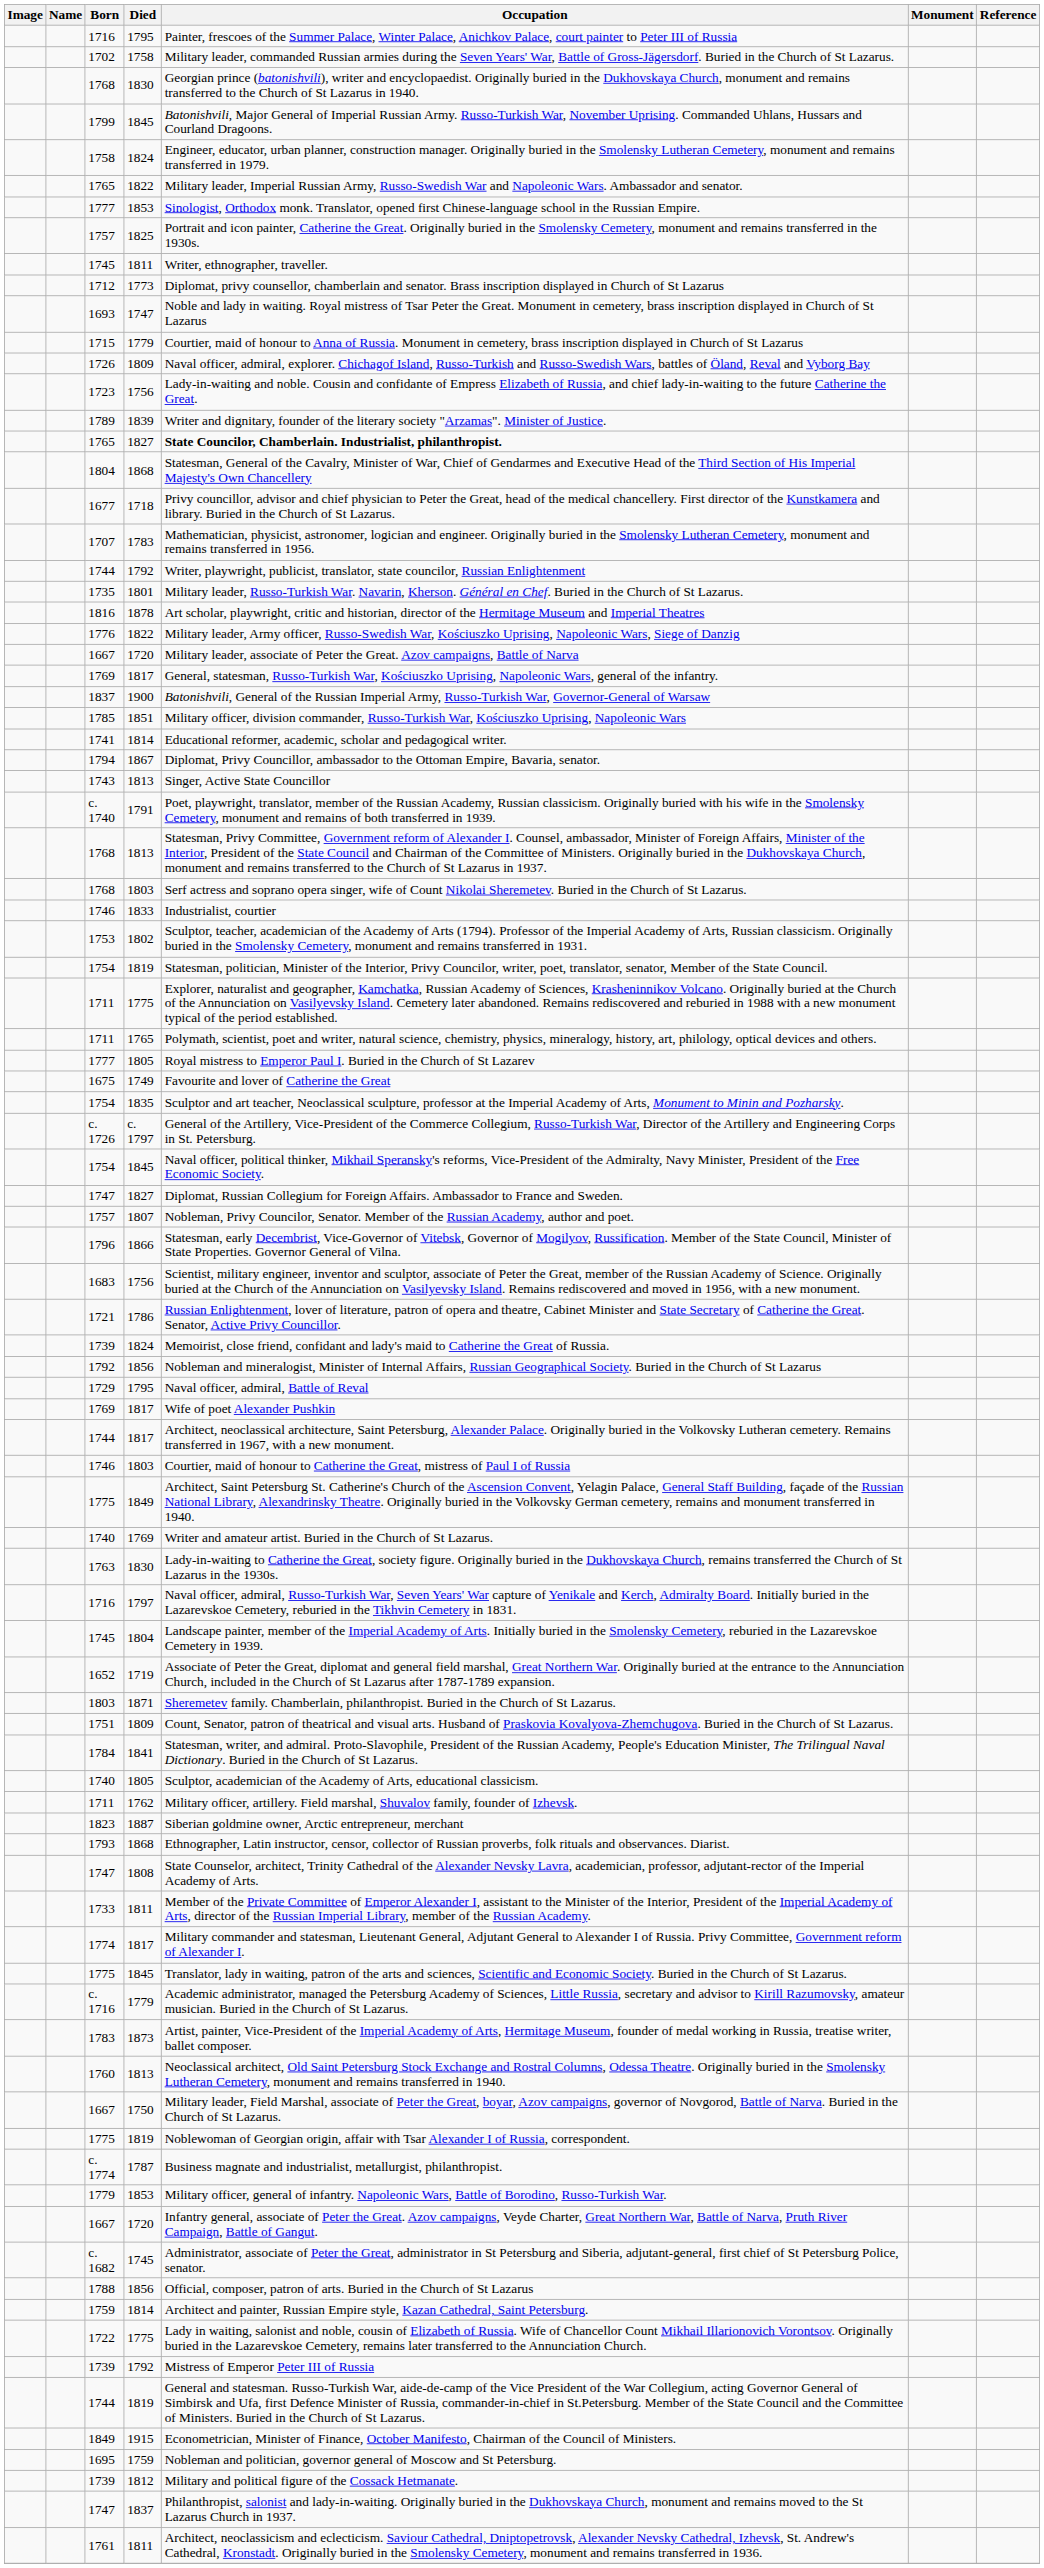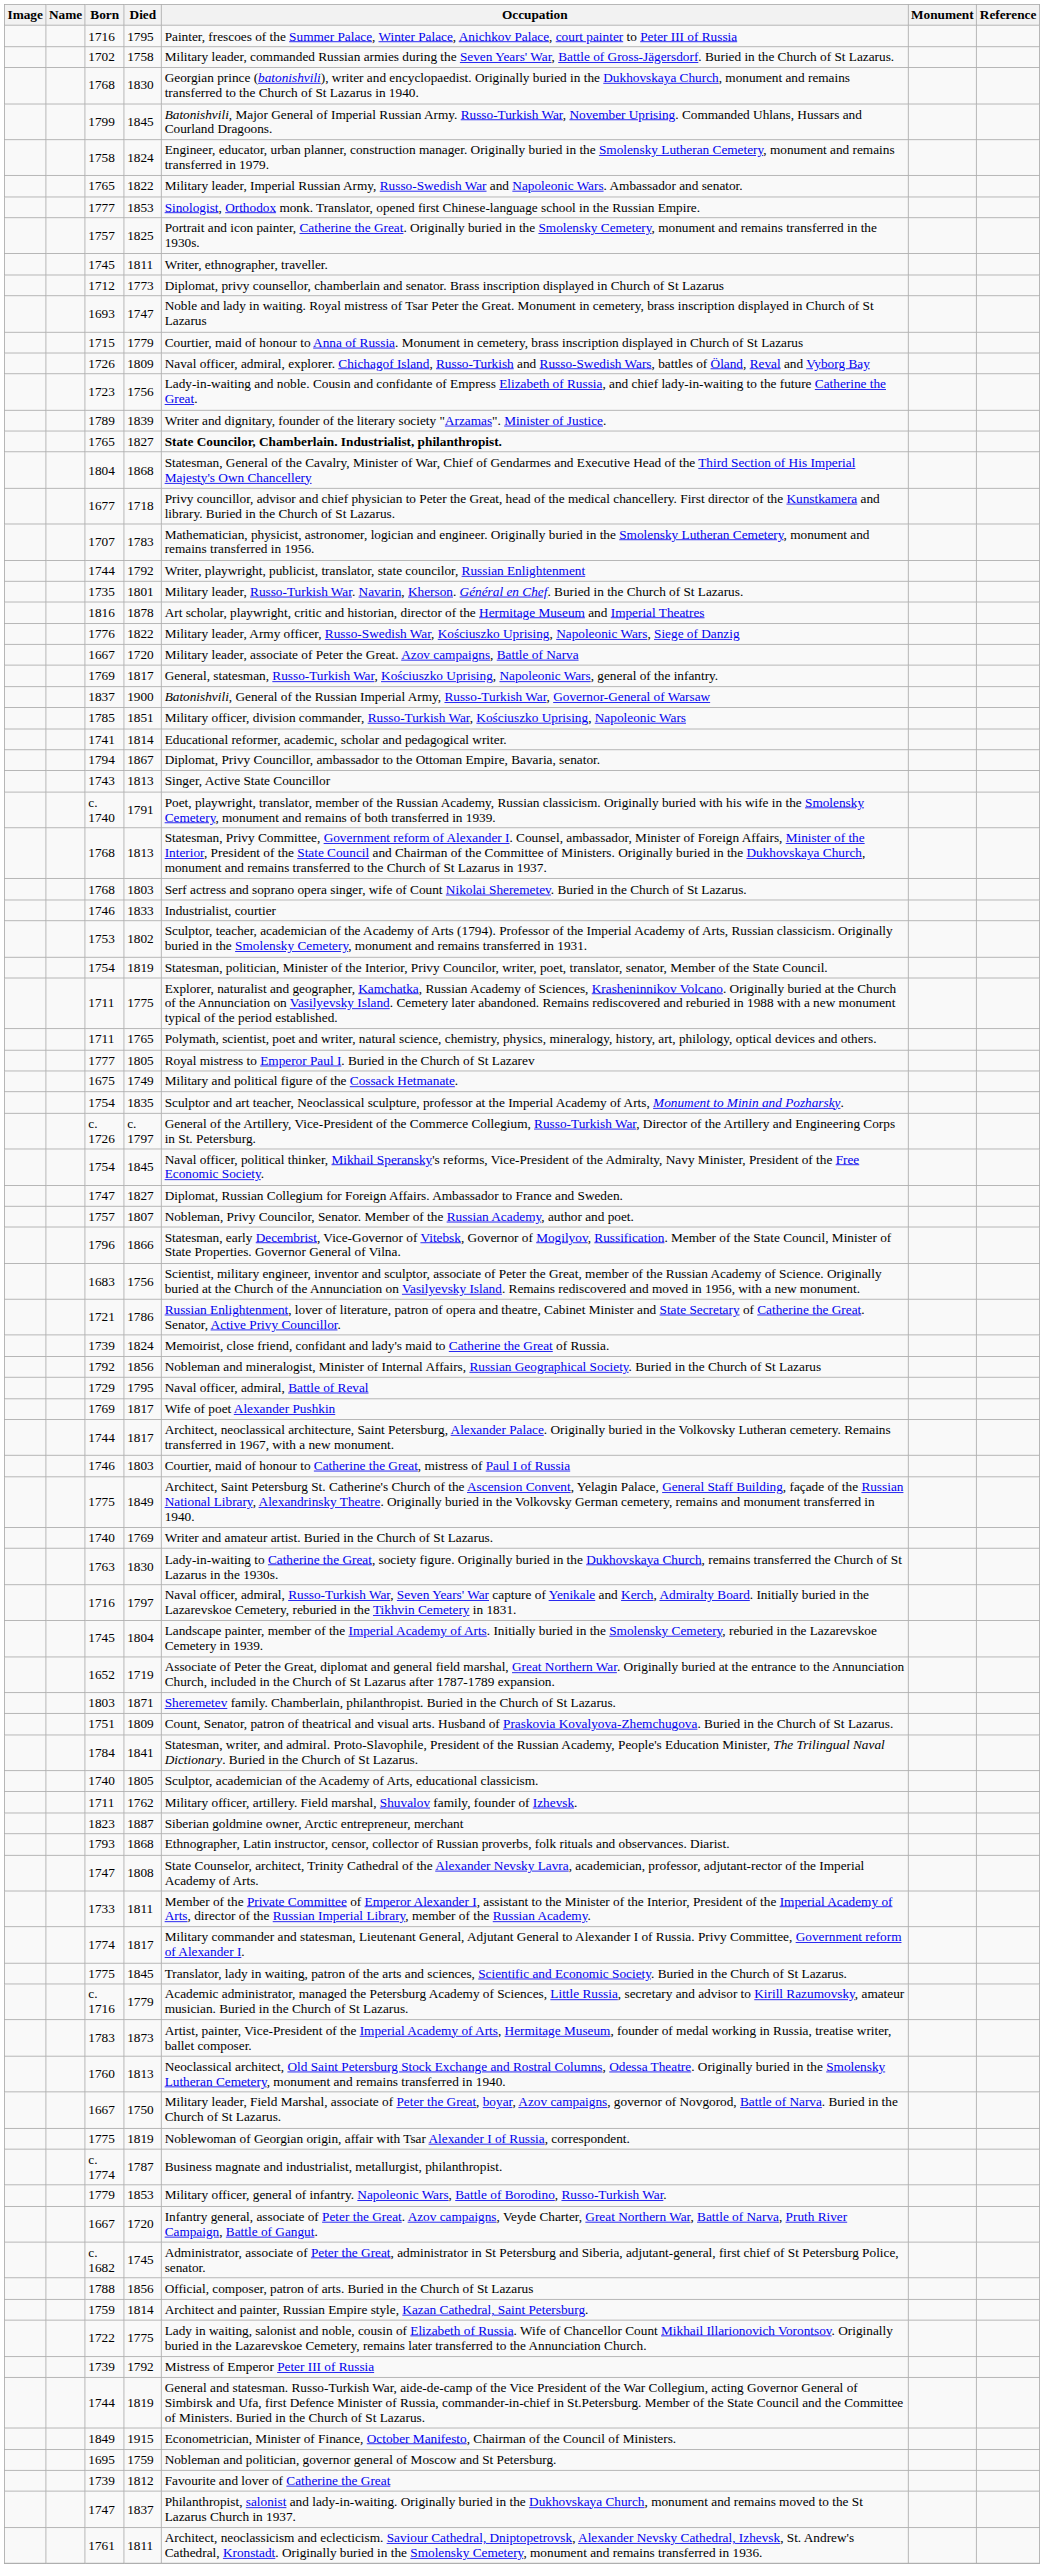1675 | Occupation: Favourite and lover of Catherine the Great -> Military and political figure of the Cossack Hetmanate.
1739 / 1812 | Occupation: Military and political figure of the Cossack Hetmanate. -> Favourite and lover of Catherine the Great
